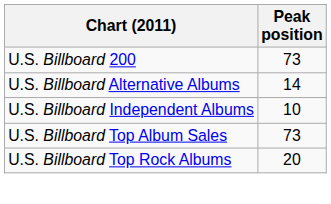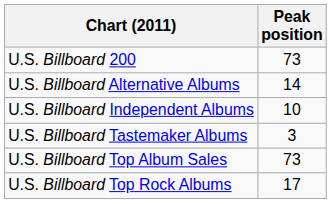+ row: U.S. Billboard Tastemaker Albums | 3
U.S. Billboard Top Rock Albums | Peak position: 20 -> 17
